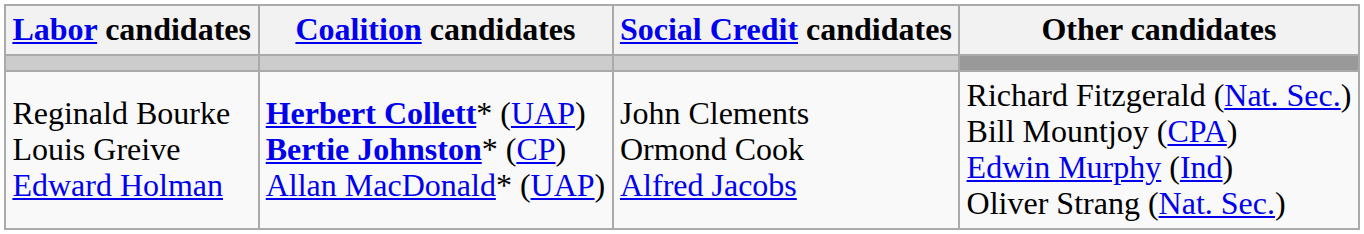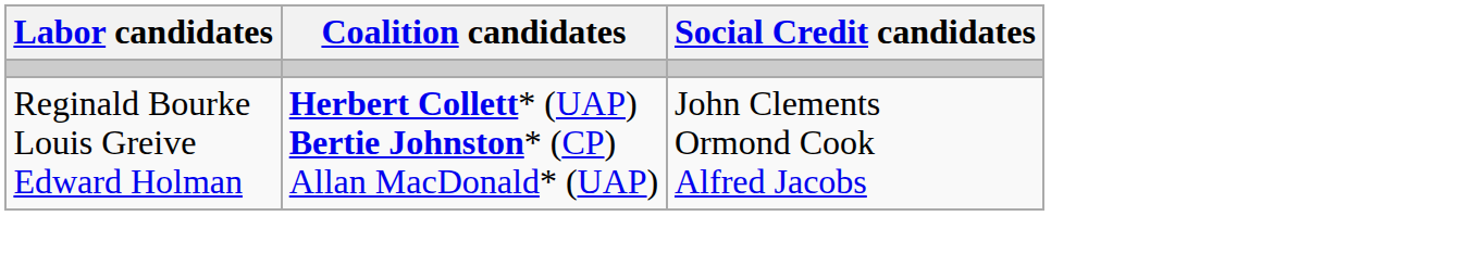- column: Other candidates | Richard Fitzgerald (Nat. Sec.) Bill Mountjoy (CPA) Edwin Murphy (Ind) Oliver Strang (Nat. Sec.)
